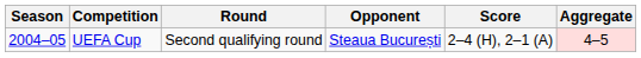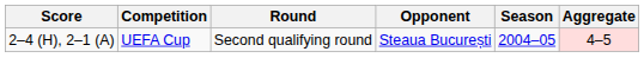columns swapped: Season <-> Score
